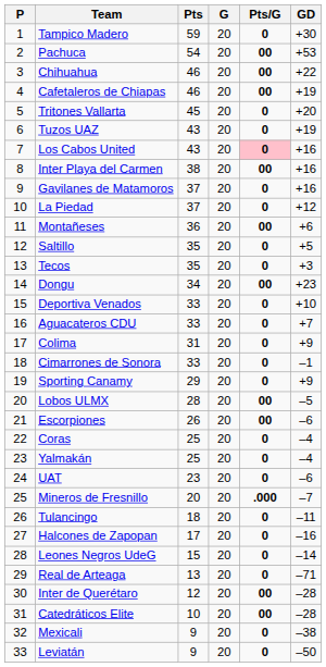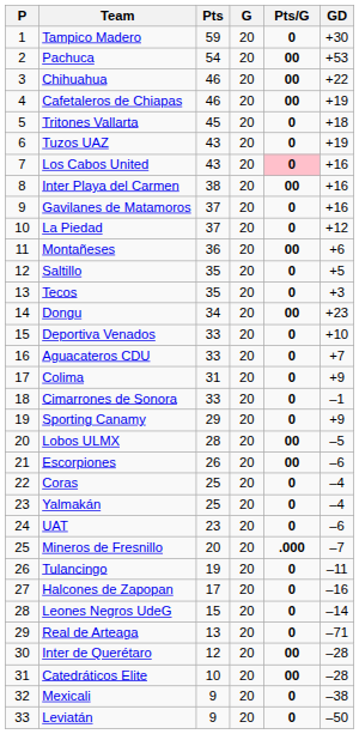Tritones Vallarta | GD: +20 -> +18
Tulancingo | Pts: 18 -> 19
